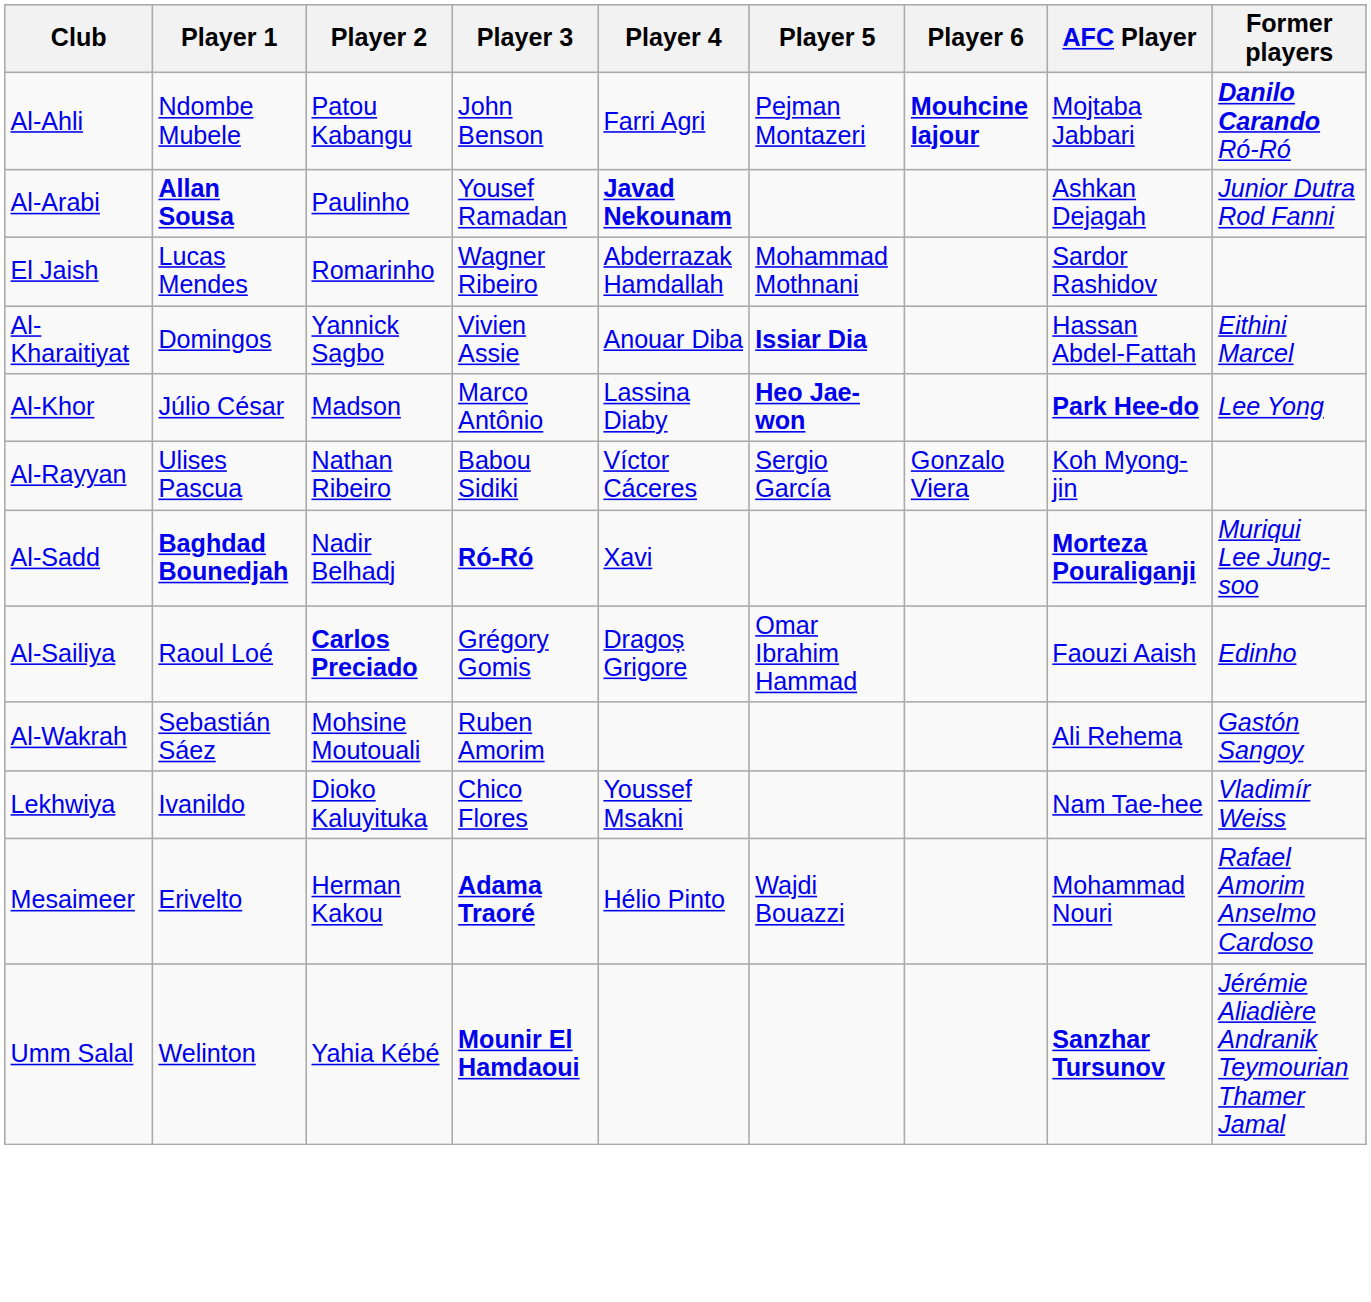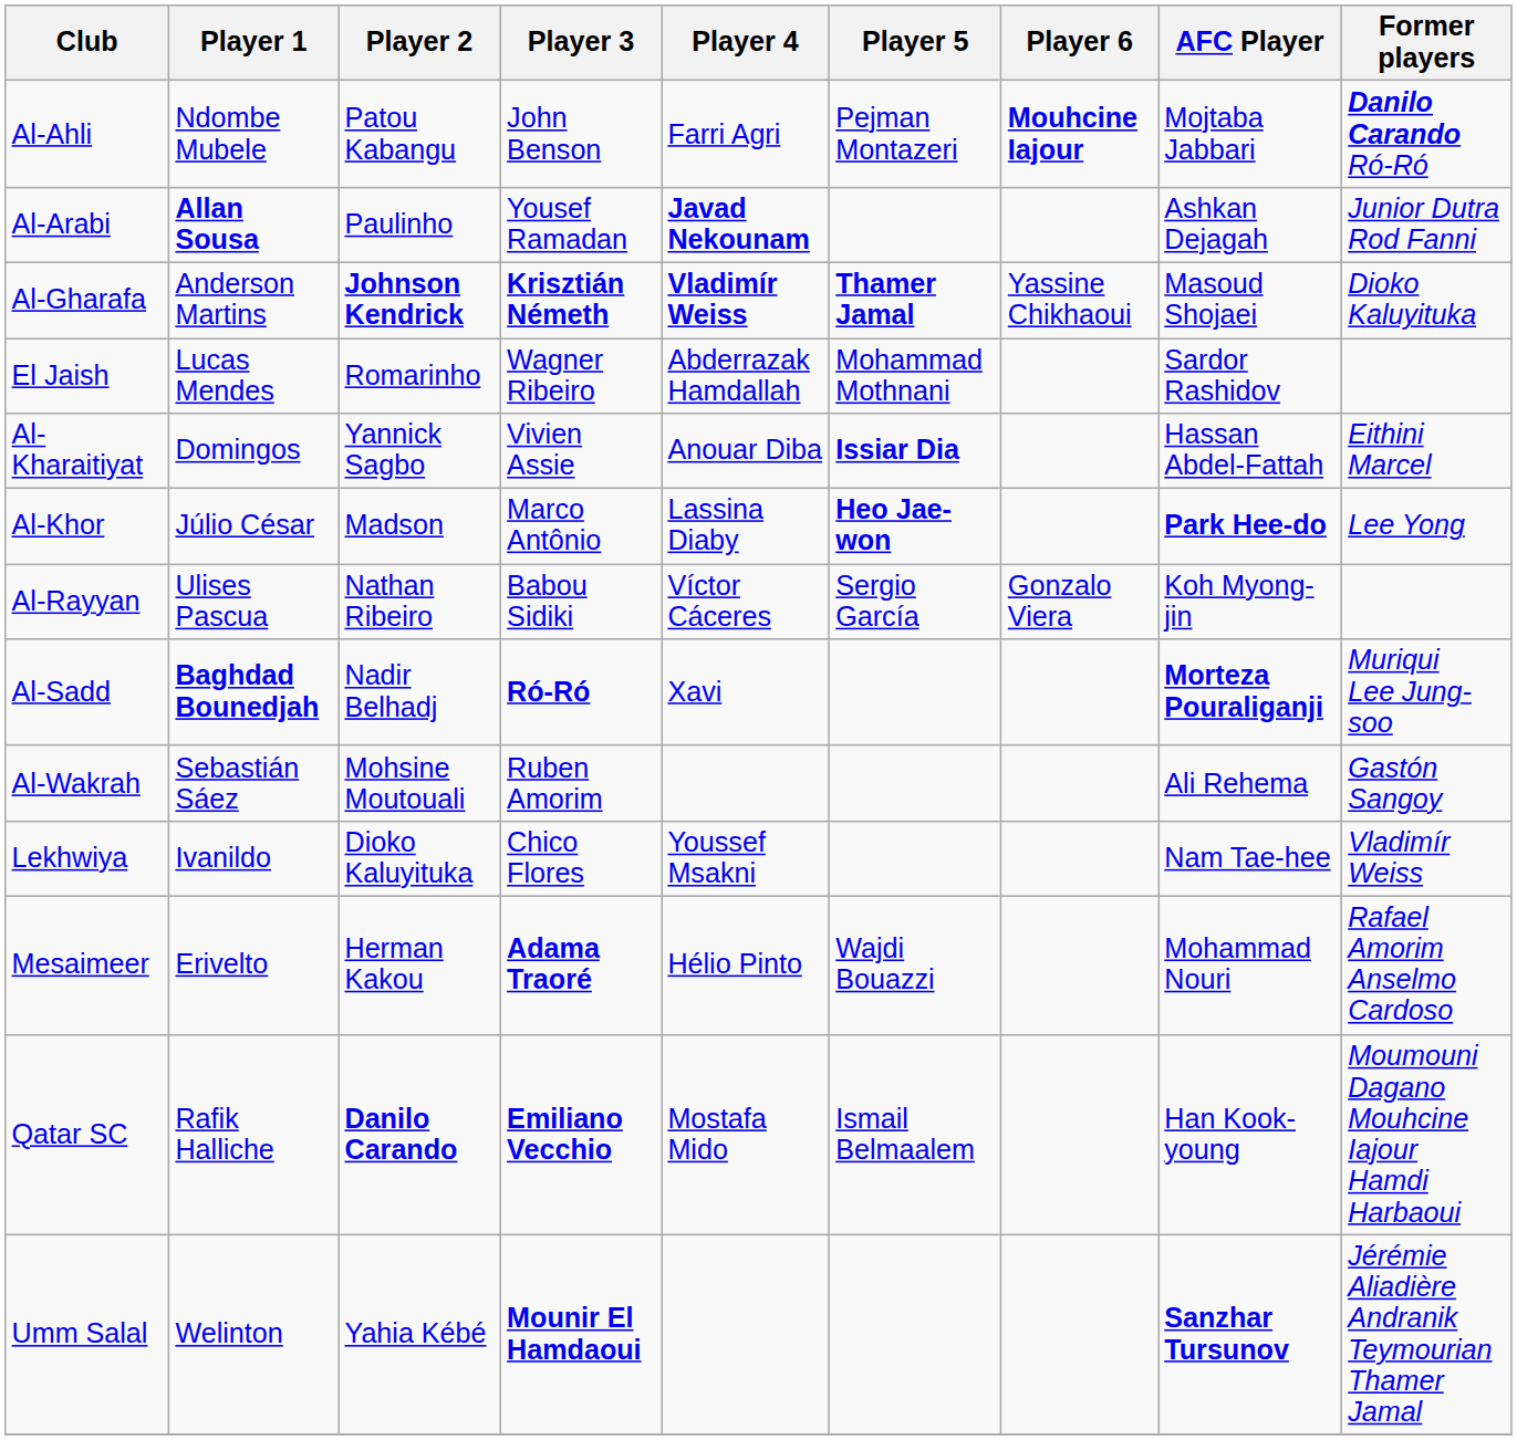+ row: Al-Gharafa | Anderson Martins | Johnson Kendrick | Krisztián Németh | Vladimír Weiss | Thamer Jamal | Yassine Chikhaoui | Masoud Shojaei | Dioko Kaluyituka
- row: Al-Sailiya | Raoul Loé | Carlos Preciado | Grégory Gomis | Dragoș Grigore | Omar Ibrahim Hammad | Faouzi Aaish | Edinho
+ row: Qatar SC | Rafik Halliche | Danilo Carando | Emiliano Vecchio | Mostafa Mido | Ismail Belmaalem | Han Kook-young | Moumouni Dagano Mouhcine Iajour Hamdi Harbaoui
